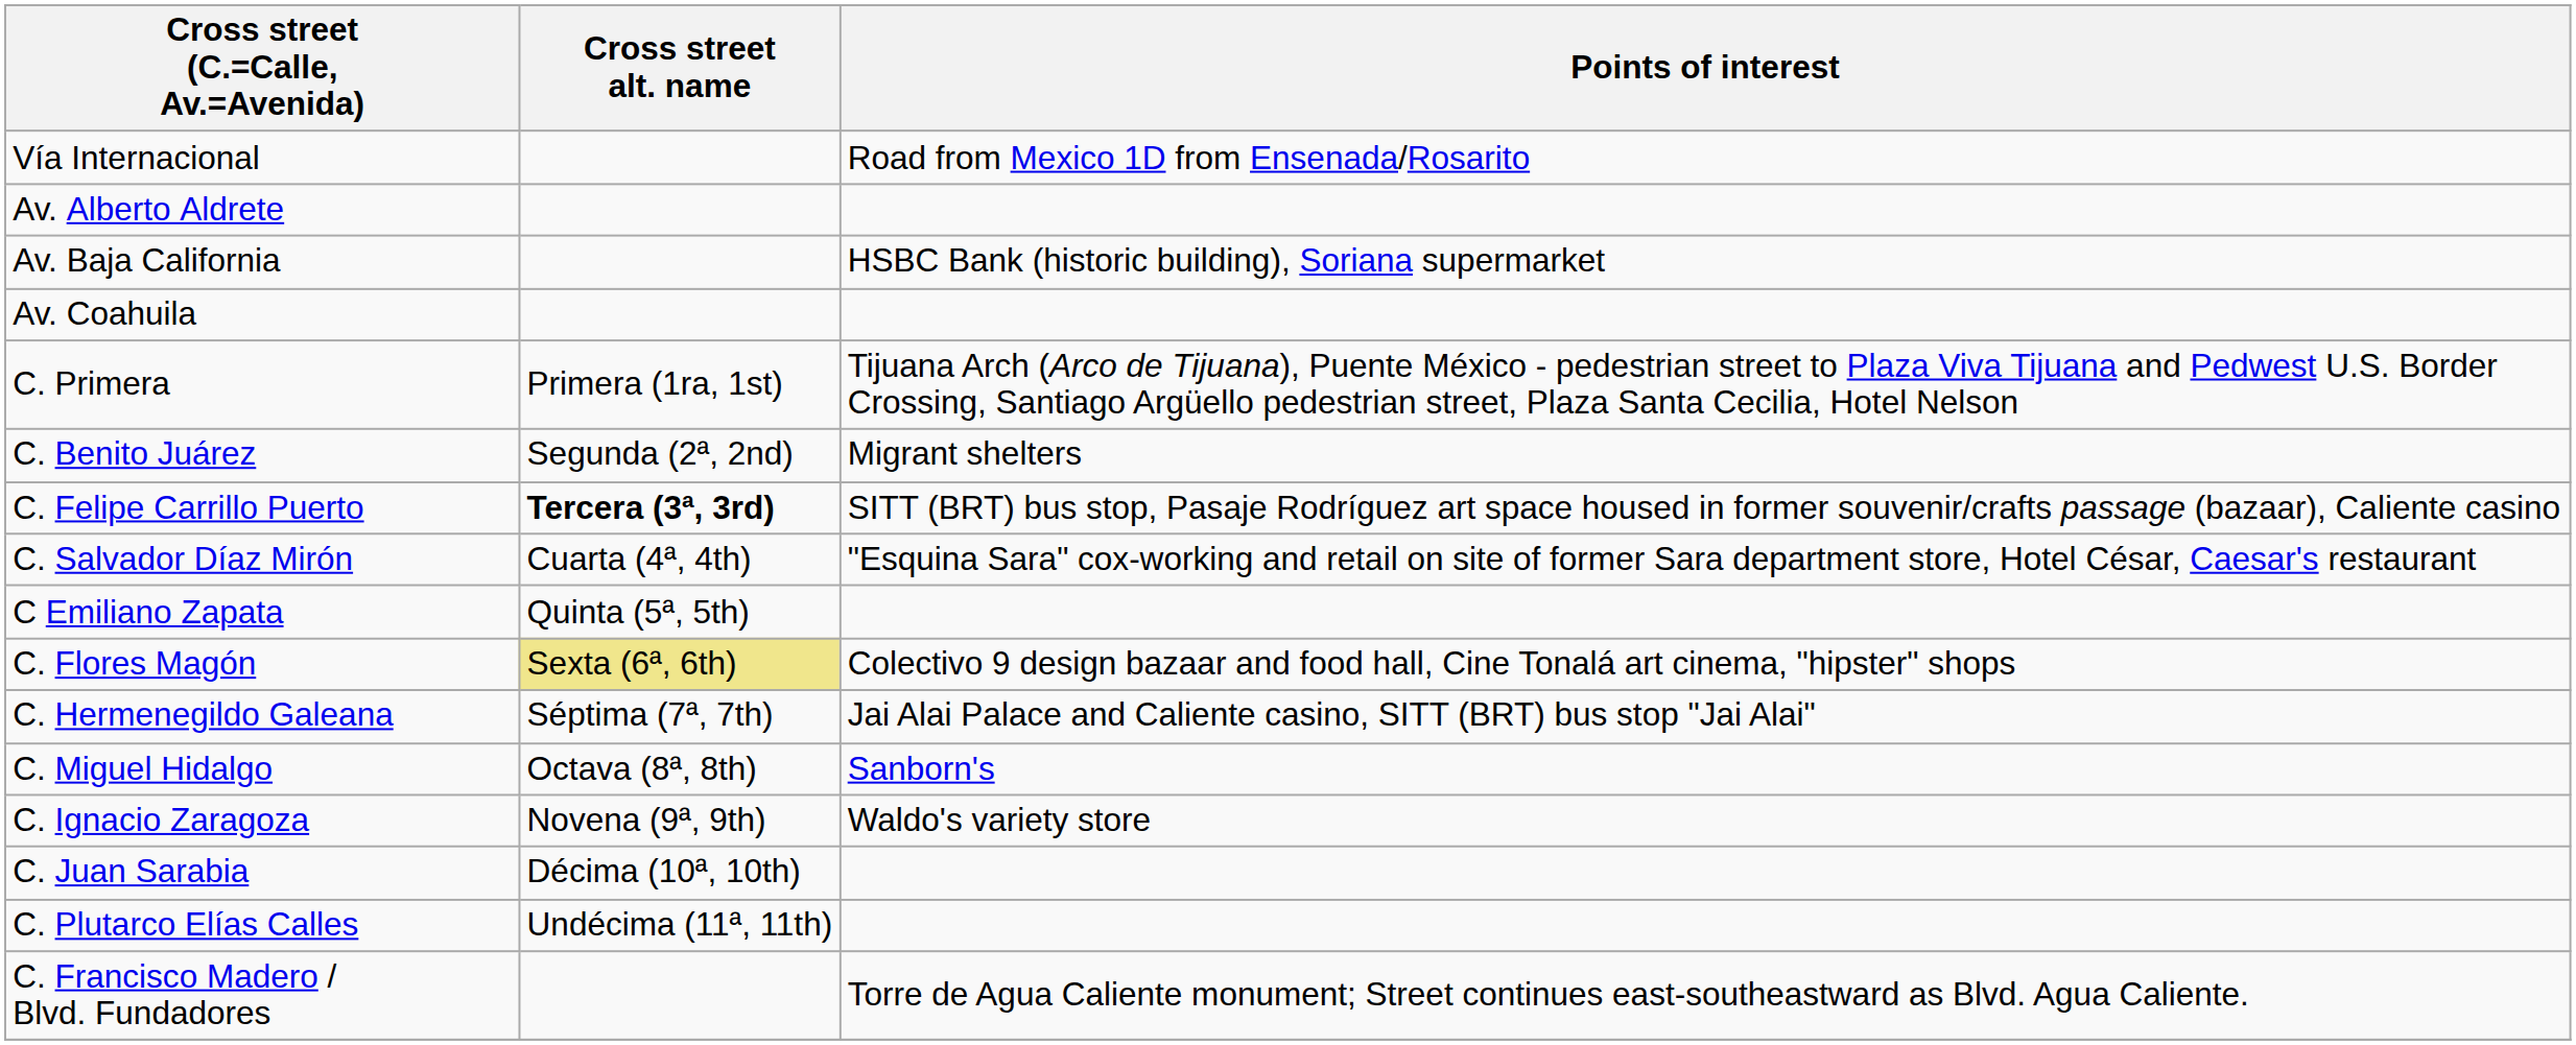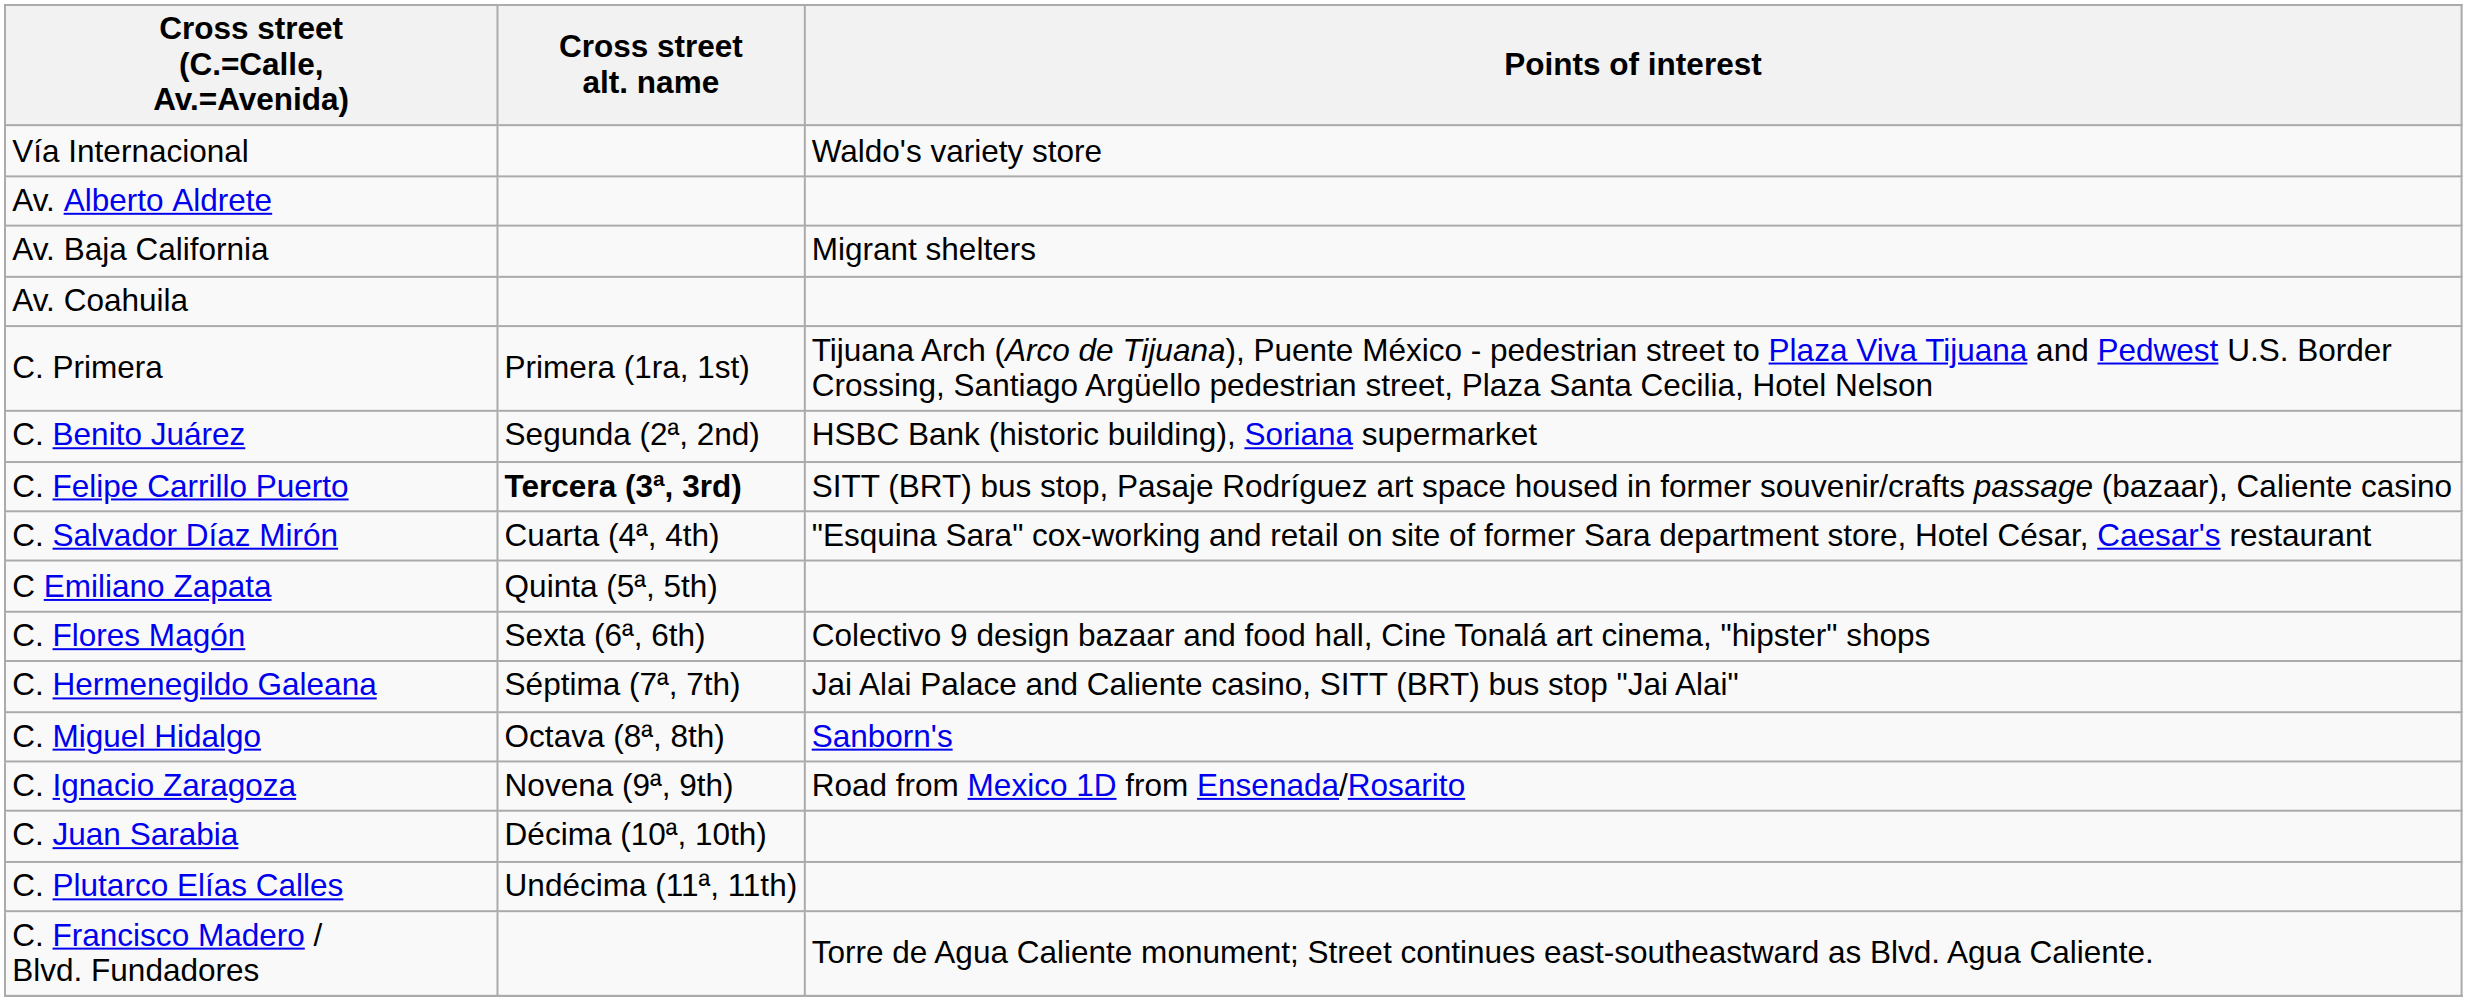Vía Internacional | Points of interest: Road from Mexico 1D from Ensenada/Rosarito -> Waldo's variety store
Av. Baja California | Points of interest: HSBC Bank (historic building), Soriana supermarket -> Migrant shelters
C. Benito Juárez | Points of interest: Migrant shelters -> HSBC Bank (historic building), Soriana supermarket
C. Flores Magón | Cross street alt. name: khaki background -> no background
C. Ignacio Zaragoza | Points of interest: Waldo's variety store -> Road from Mexico 1D from Ensenada/Rosarito
